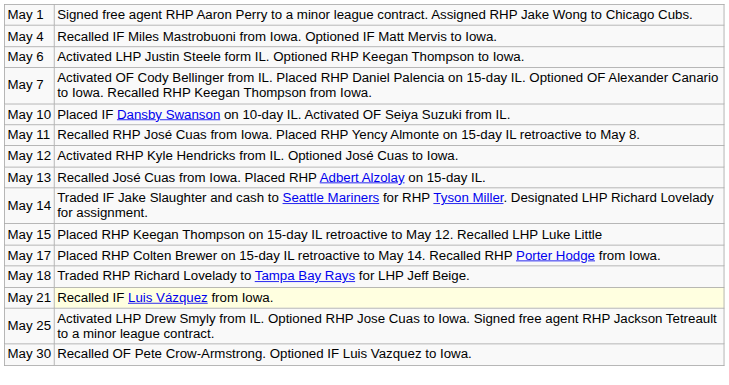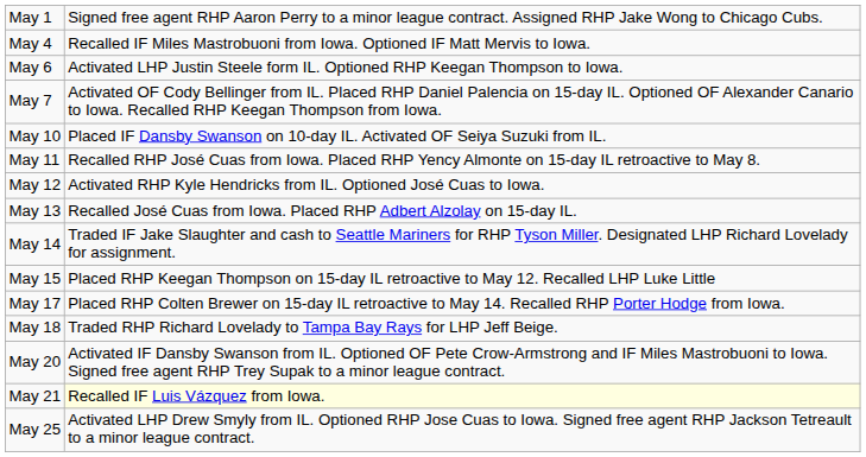+ row: May 20 | Activated IF Dansby Swanson from IL. Optioned OF Pete Crow-Armstrong and IF Miles Mastrobuoni to Iowa. Signed free agent RHP Trey Supak to a minor league contract.
- row: May 30 | Recalled OF Pete Crow-Armstrong. Optioned IF Luis Vazquez to Iowa.
